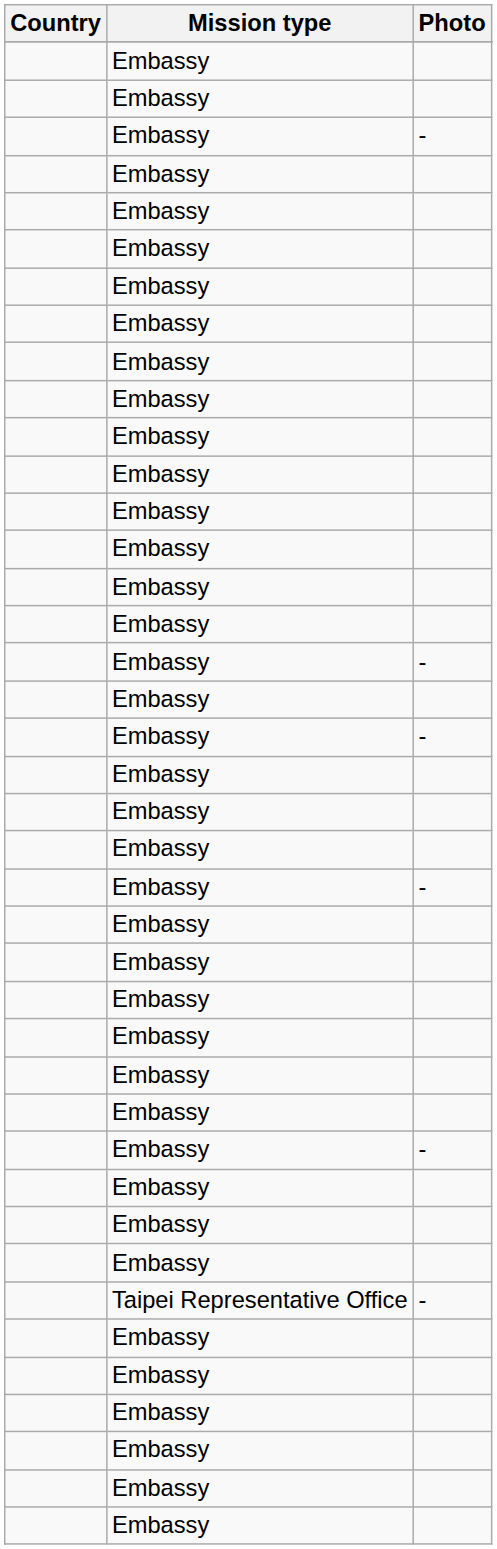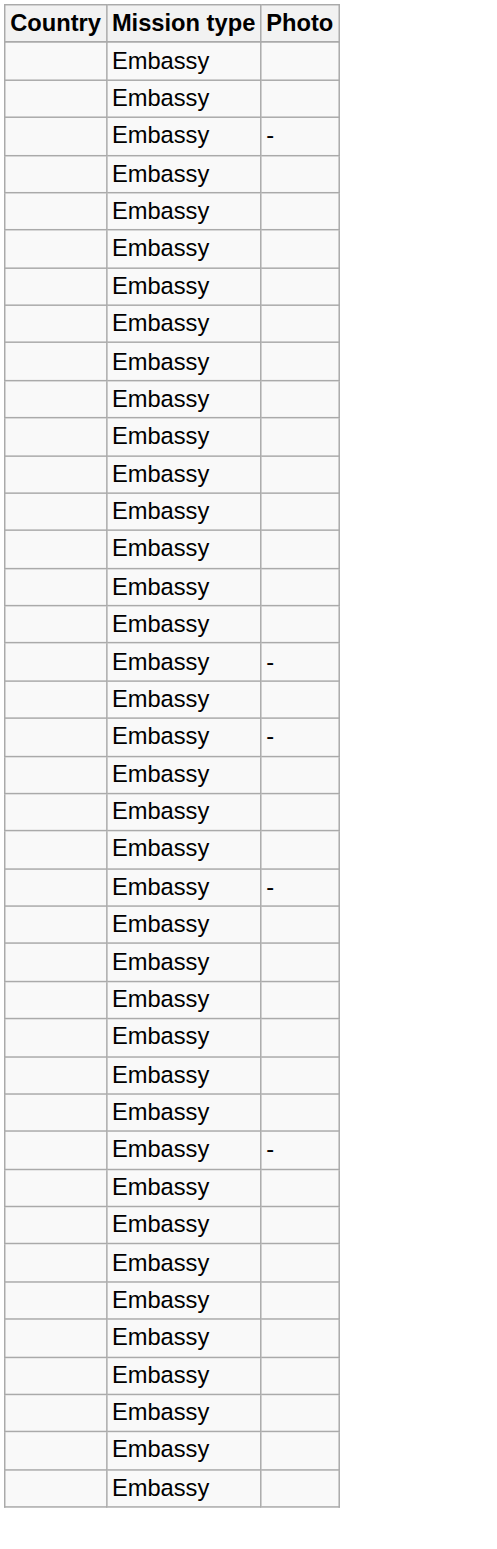- row: Taipei Representative Office | -
